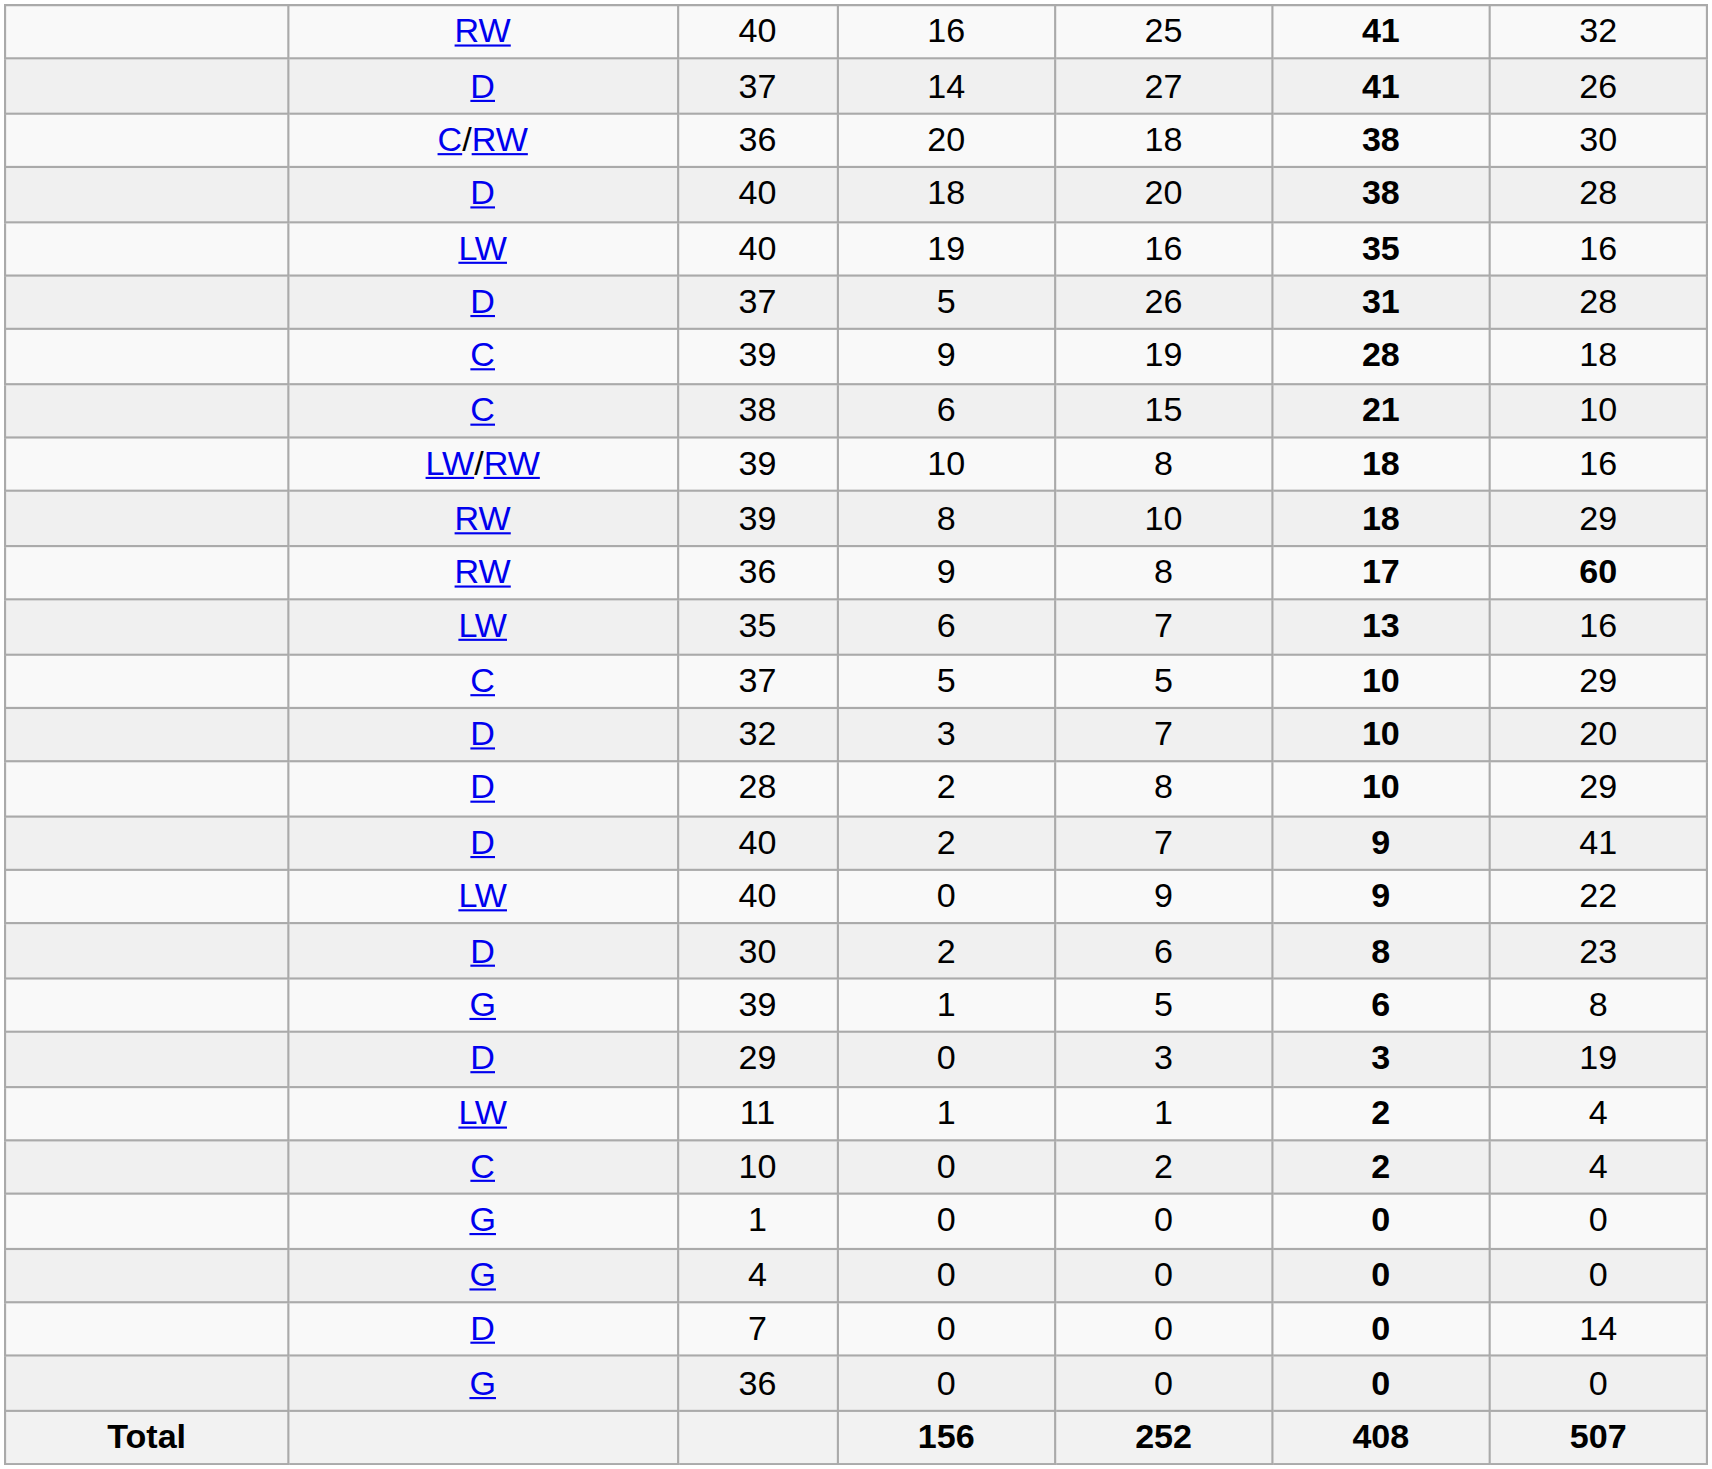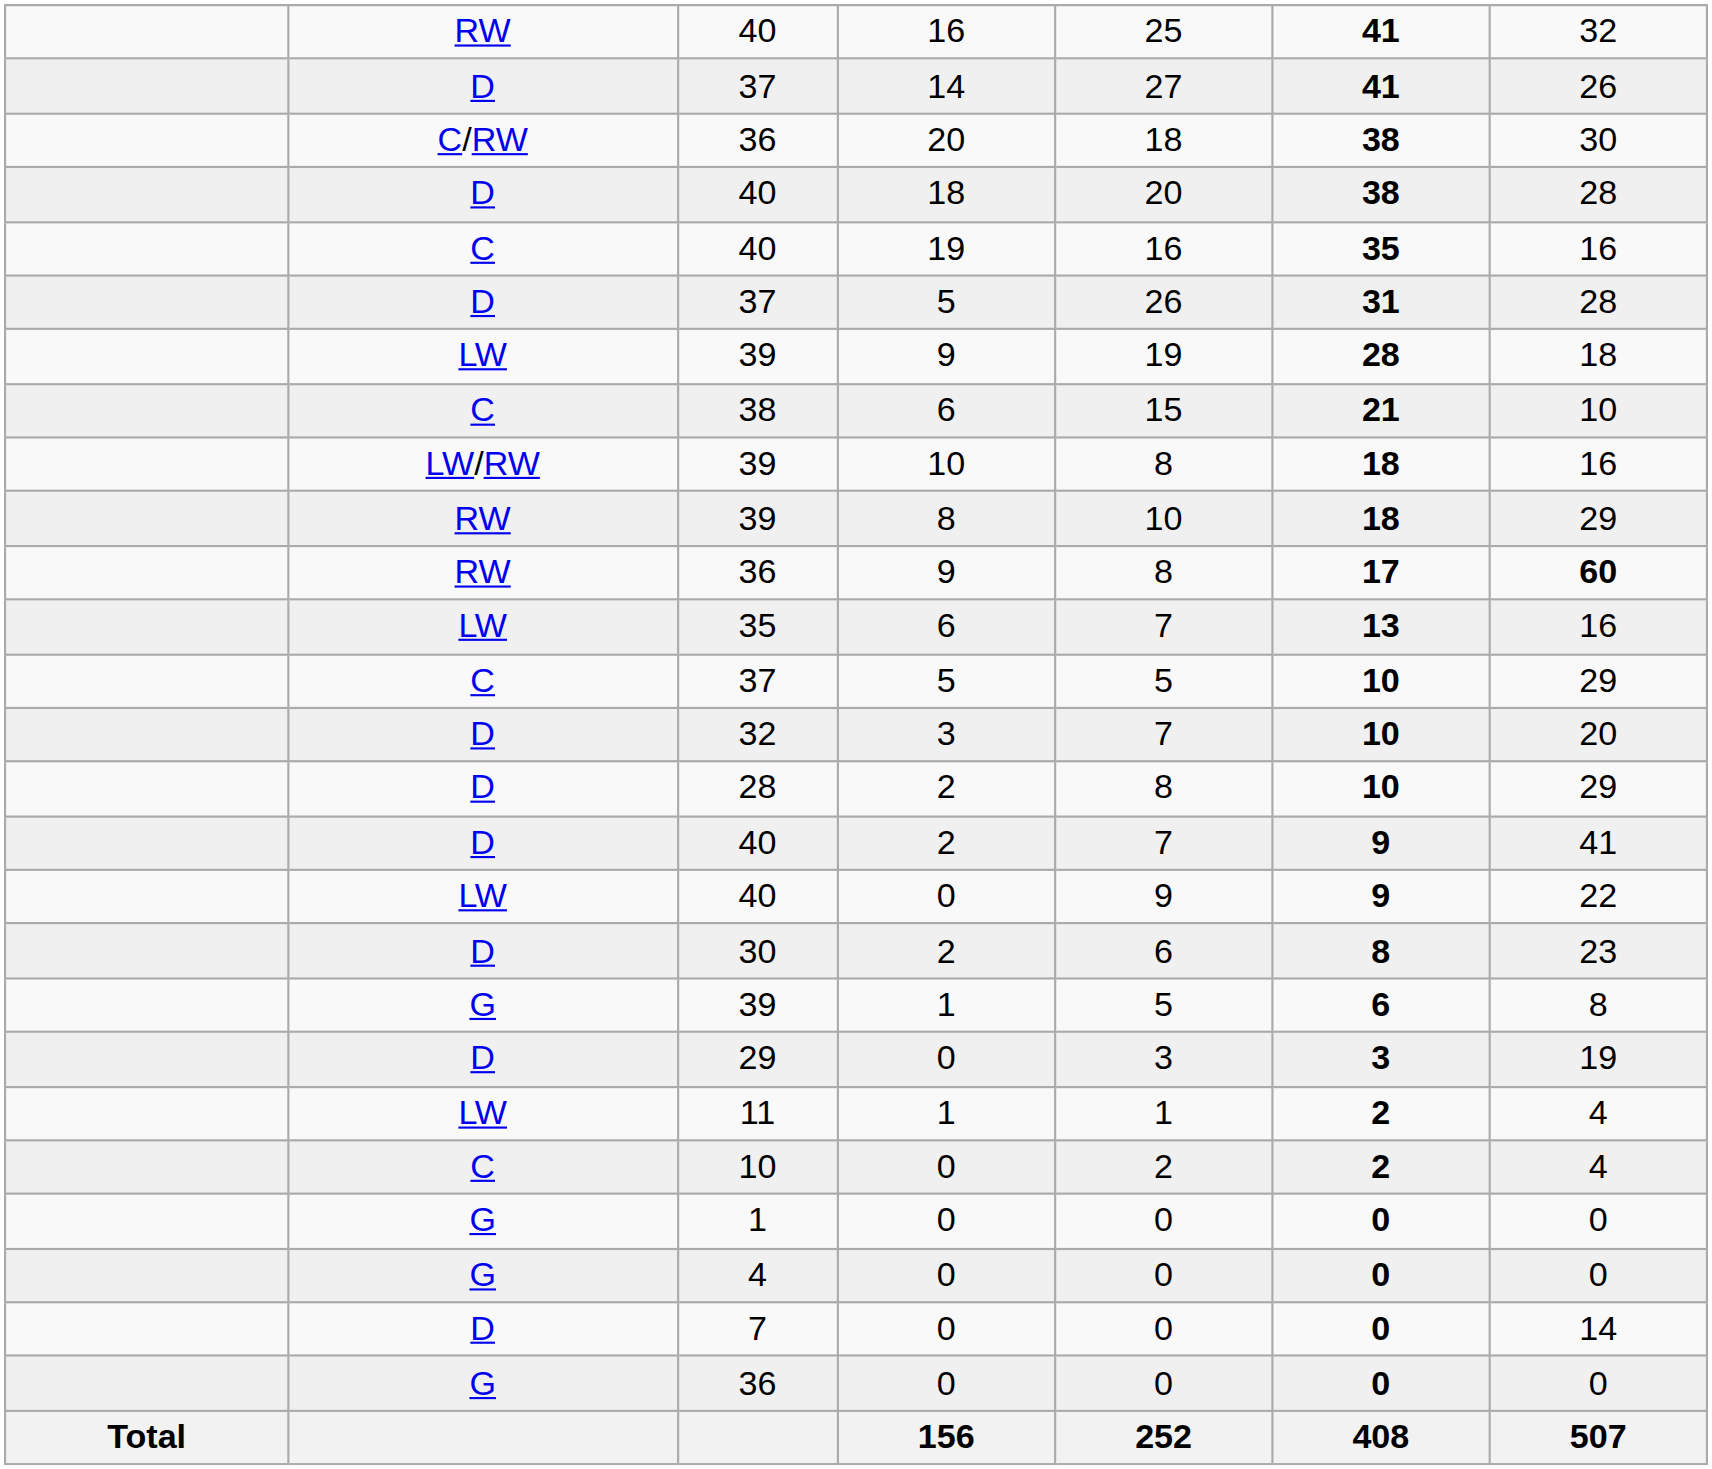40 / 19 | column 2: LW -> C
39 / 9 | column 2: C -> LW
